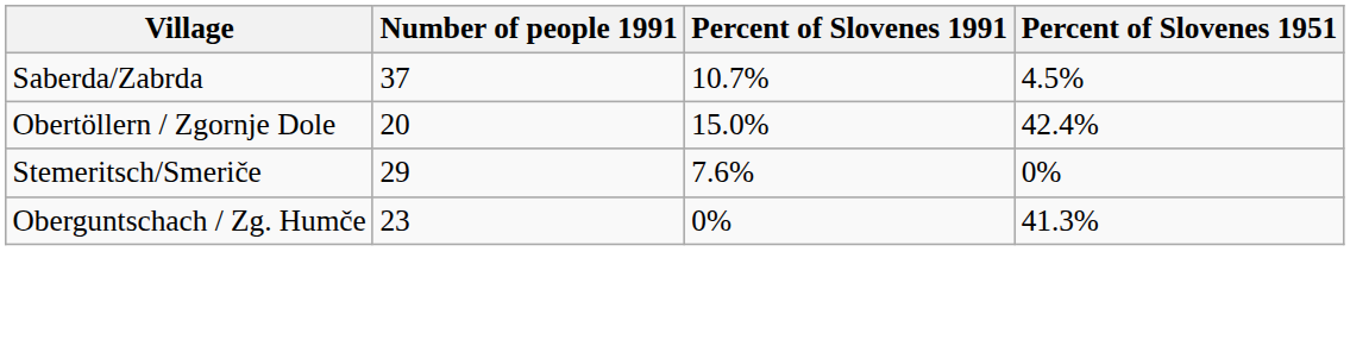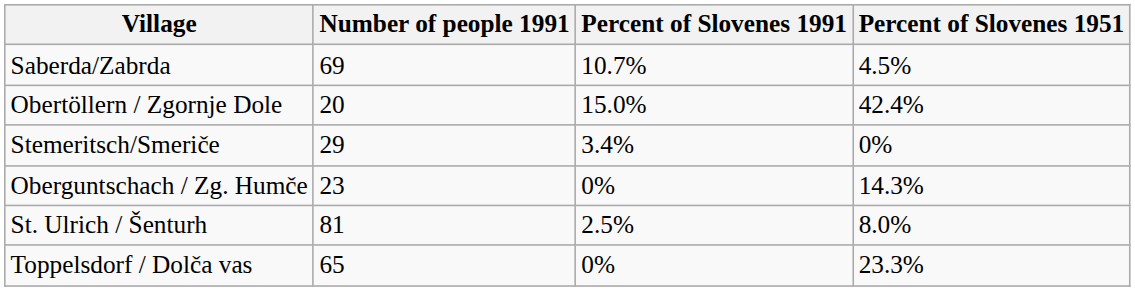Saberda/Zabrda | Number of people 1991: 37 -> 69
Stemeritsch/Smeriče | Percent of Slovenes 1991: 7.6% -> 3.4%
Oberguntschach / Zg. Humče | Percent of Slovenes 1951: 41.3% -> 14.3%
+ row: St. Ulrich / Šenturh | 81 | 2.5% | 8.0%
+ row: Toppelsdorf / Dolča vas | 65 | 0% | 23.3%
